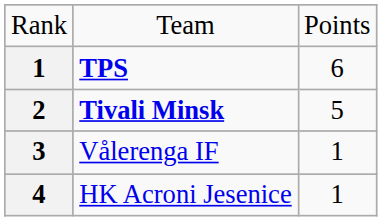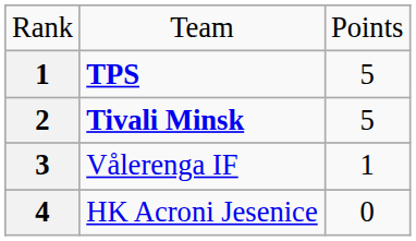TPS | column 3: 6 -> 5
HK Acroni Jesenice | column 3: 1 -> 0
